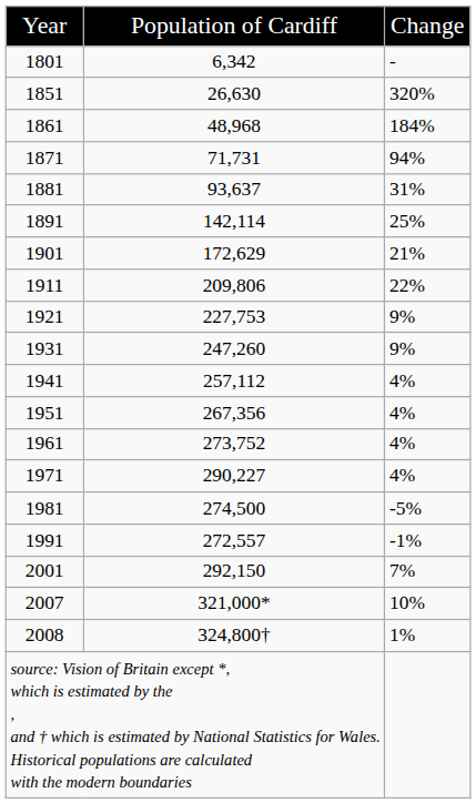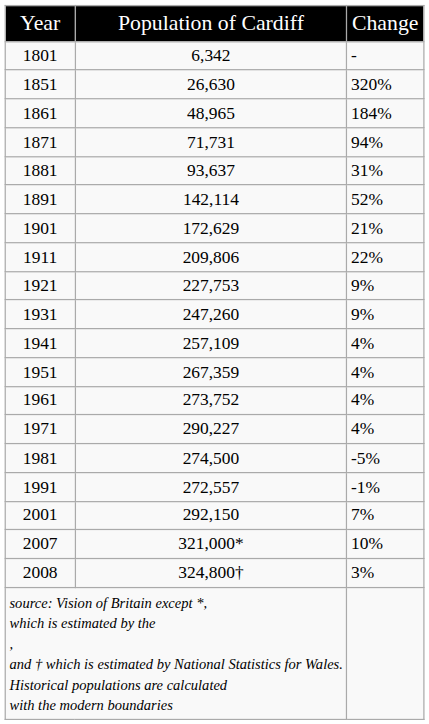1861 | column 2: 48,968 -> 48,965
1891 | column 3: 25% -> 52%
1941 | column 2: 257,112 -> 257,109
1951 | column 2: 267,356 -> 267,359
2008 | column 3: 1% -> 3%
